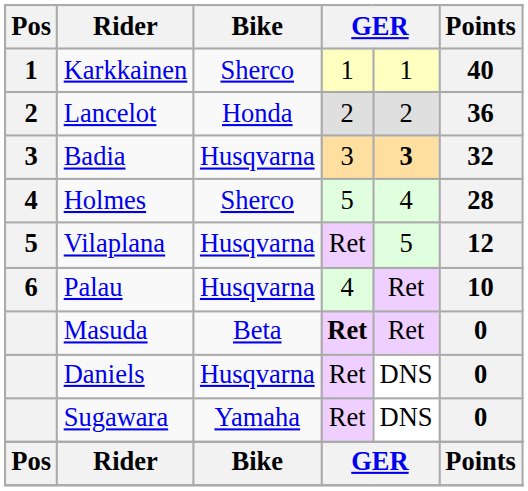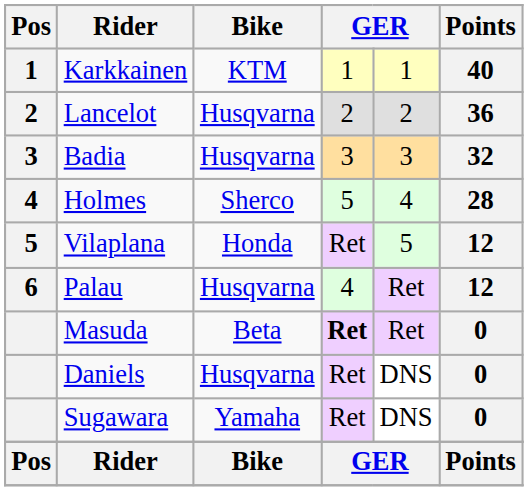Karkkainen | Bike: Sherco -> KTM
Lancelot | Bike: Honda -> Husqvarna
Badia | column 5: bold -> normal
Vilaplana | Bike: Husqvarna -> Honda
Palau | Points: 10 -> 12
